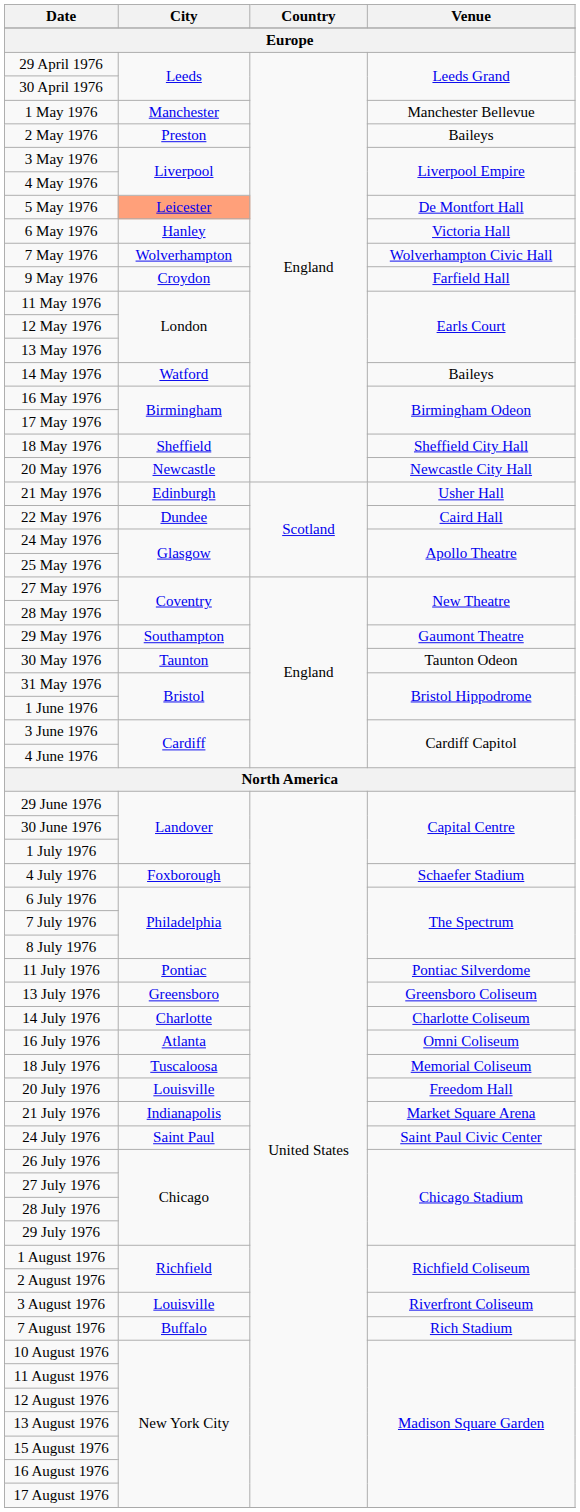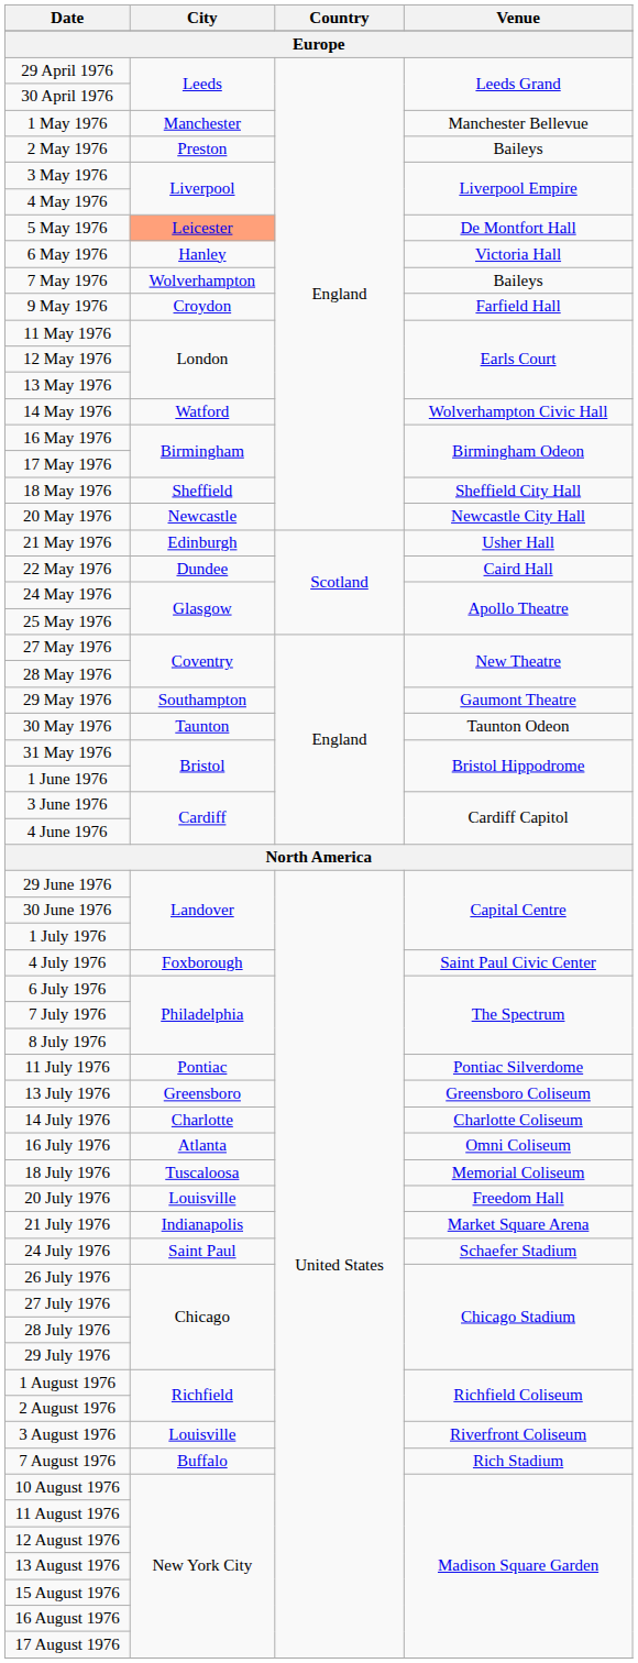7 May 1976 | Venue: Wolverhampton Civic Hall -> Baileys
14 May 1976 | Venue: Baileys -> Wolverhampton Civic Hall
4 July 1976 | Venue: Schaefer Stadium -> Saint Paul Civic Center
24 July 1976 | Venue: Saint Paul Civic Center -> Schaefer Stadium
